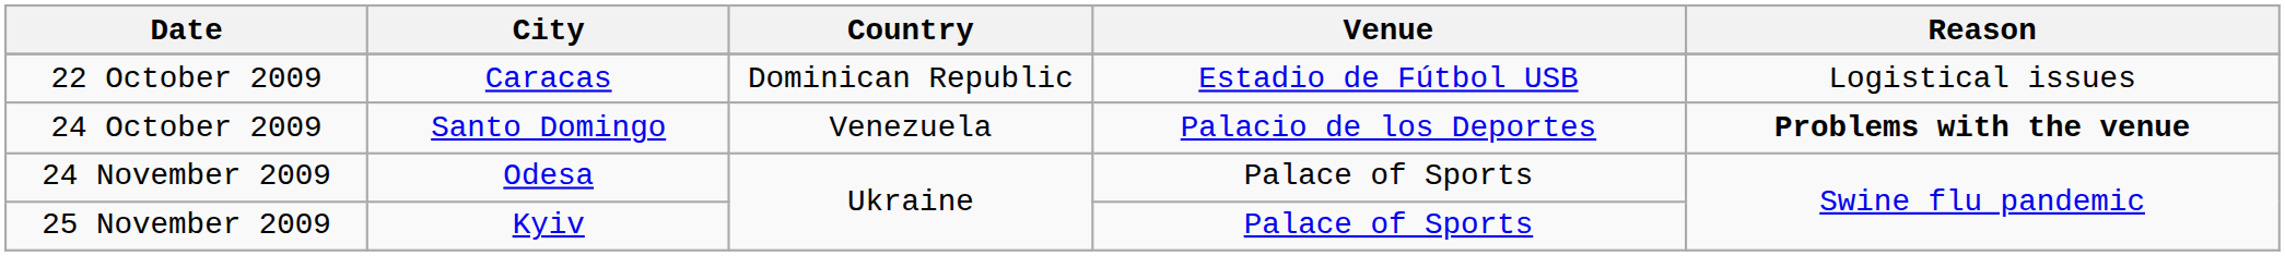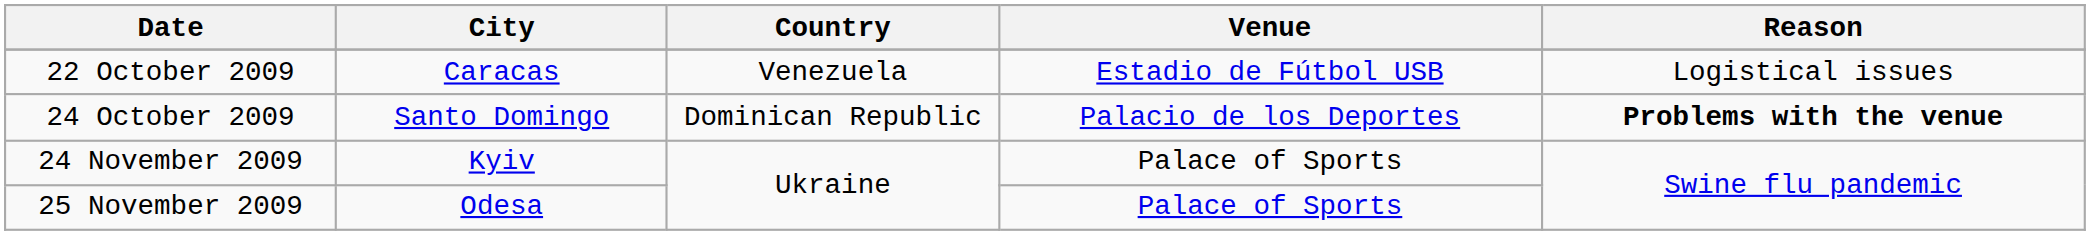22 October 2009 | Country: Dominican Republic -> Venezuela
24 October 2009 | Country: Venezuela -> Dominican Republic
24 November 2009 | City: Odesa -> Kyiv
25 November 2009 | City: Kyiv -> Odesa
